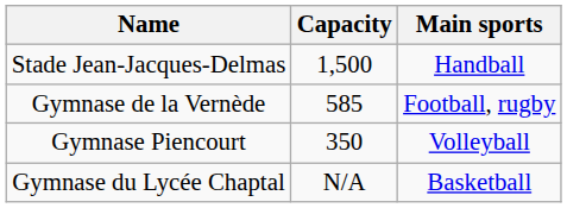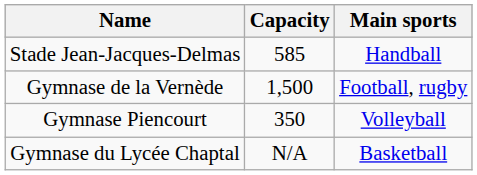Stade Jean-Jacques-Delmas | Capacity: 1,500 -> 585
Gymnase de la Vernède | Capacity: 585 -> 1,500
